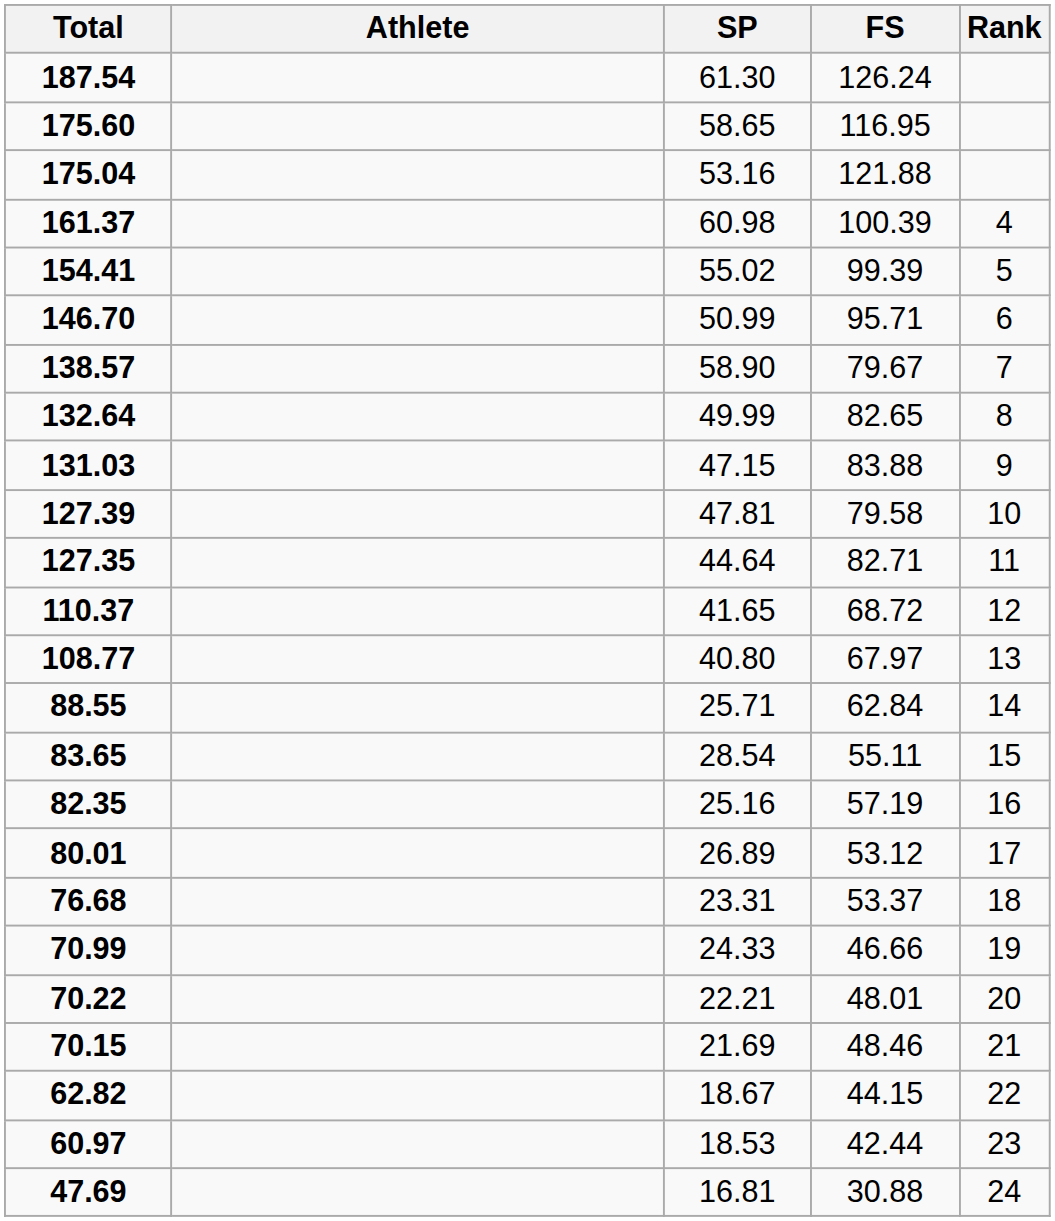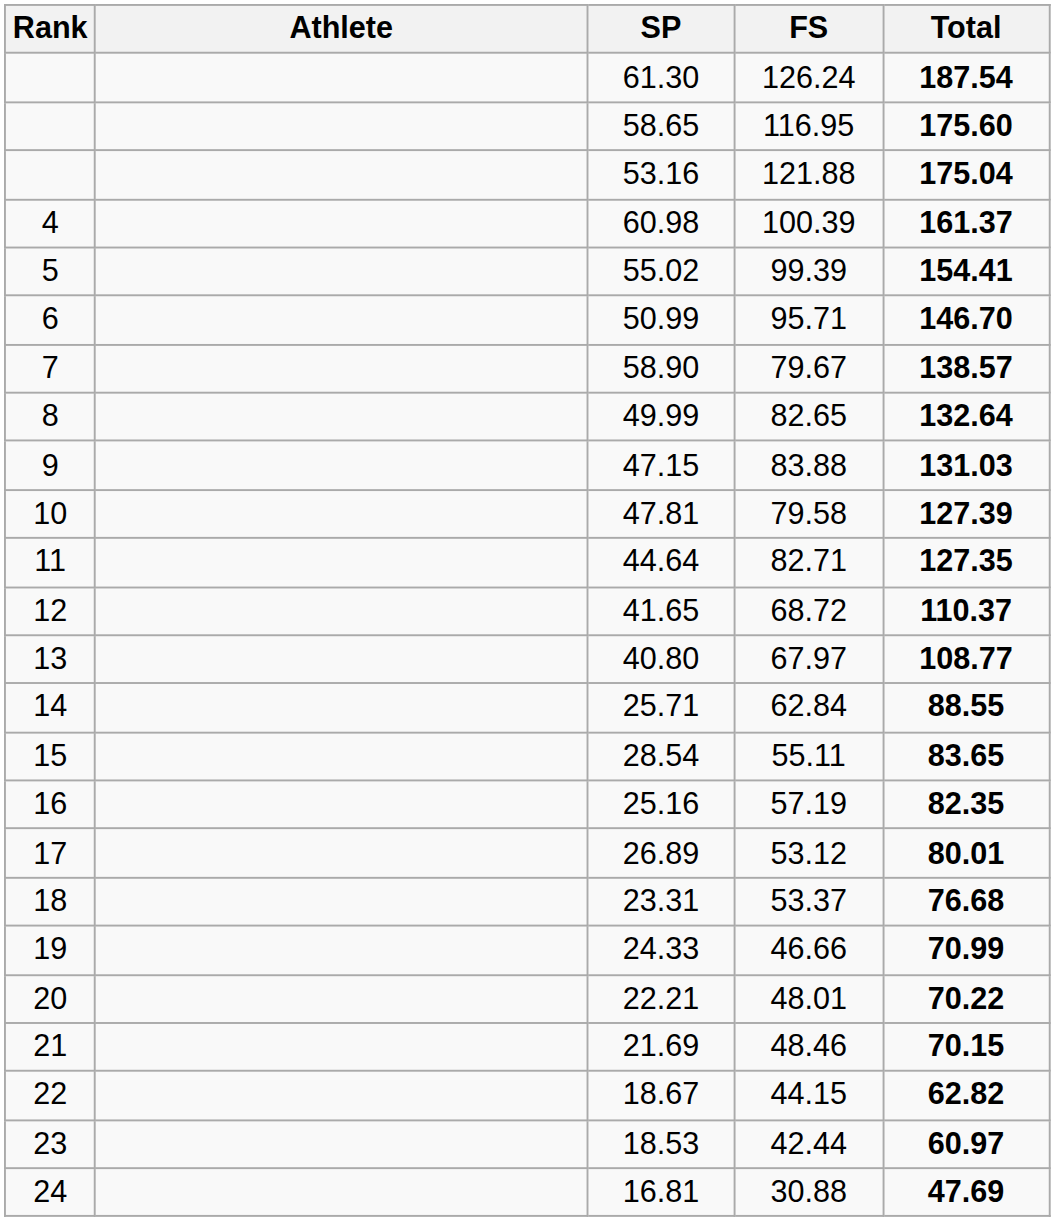columns swapped: Rank <-> Total
